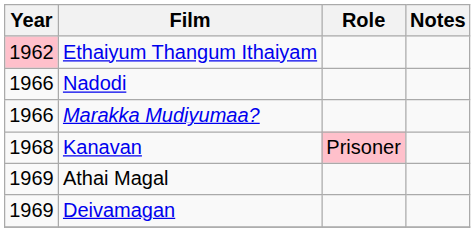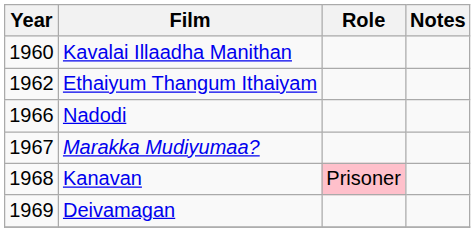+ row: 1960 | Kavalai Illaadha Manithan
Ethaiyum Thangum Ithaiyam | Year: pink background -> no background
Marakka Mudiyumaa? | Year: 1966 -> 1967
- row: 1969 | Athai Magal
